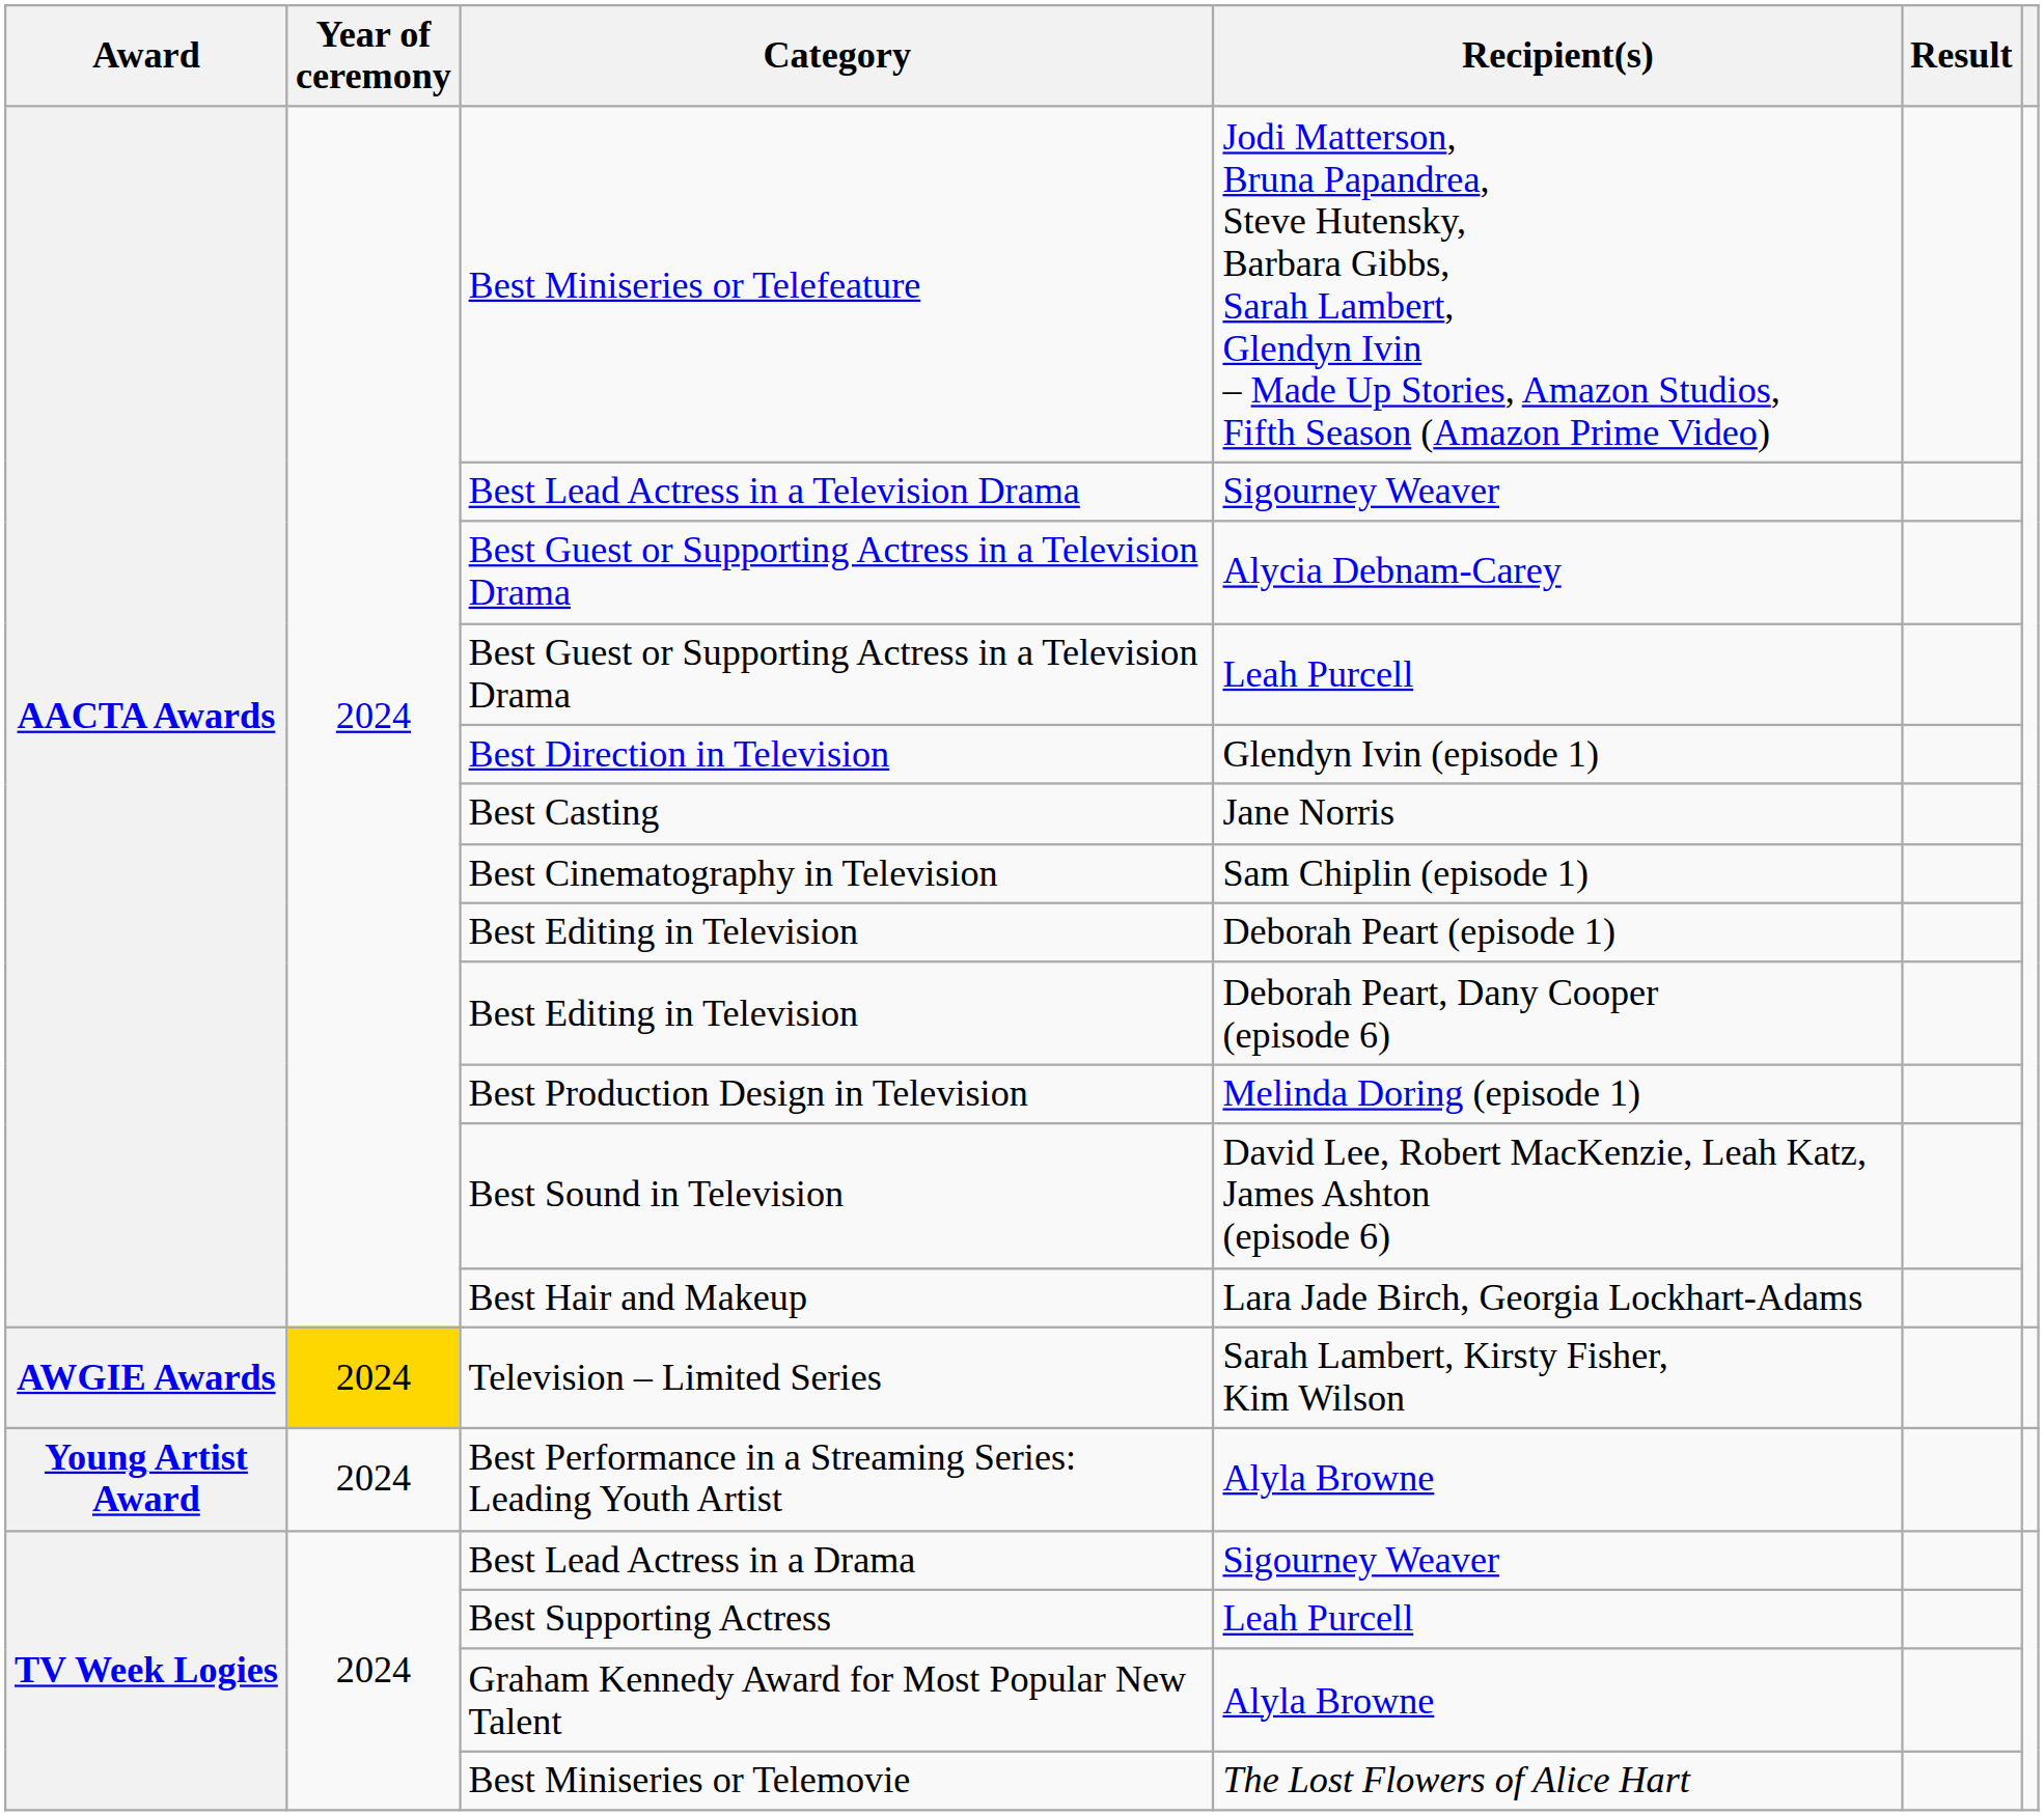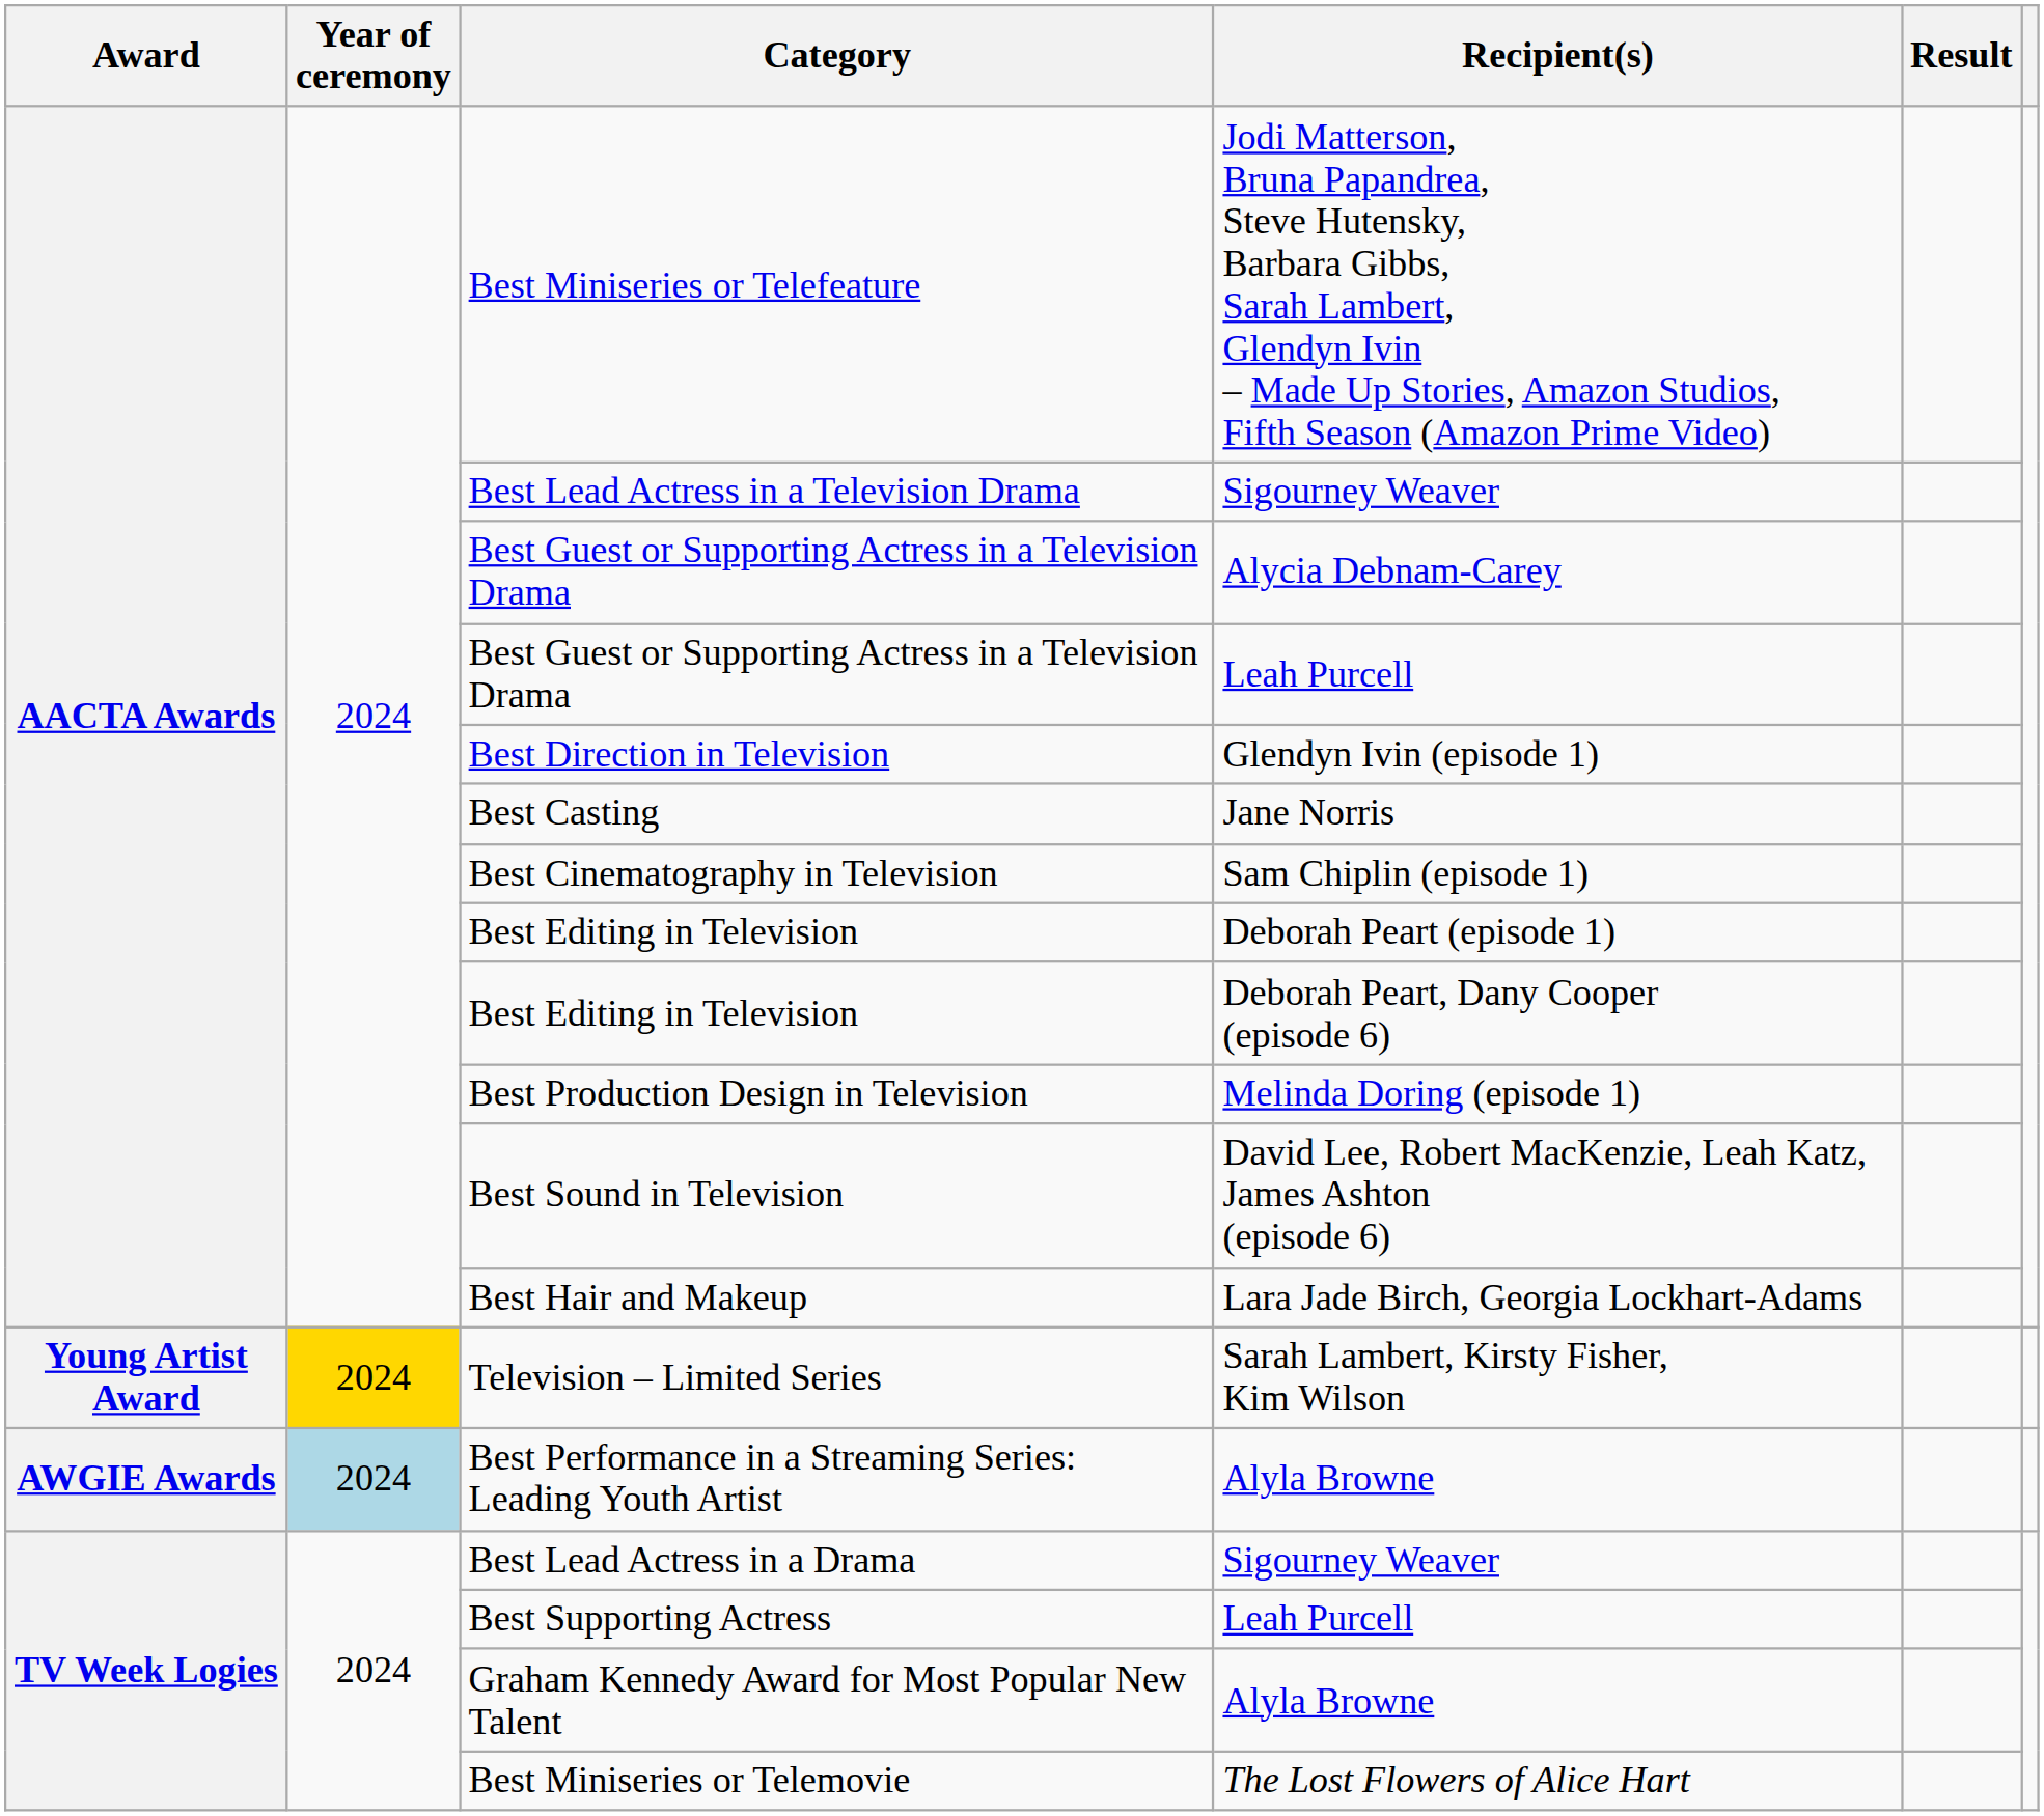Television – Limited Series | Award: AWGIE Awards -> Young Artist Award
Best Performance in a Streaming Series: Leading Youth Artist | Award: Young Artist Award -> AWGIE Awards
Best Performance in a Streaming Series: Leading Youth Artist | Year of ceremony: no background -> lightblue background
